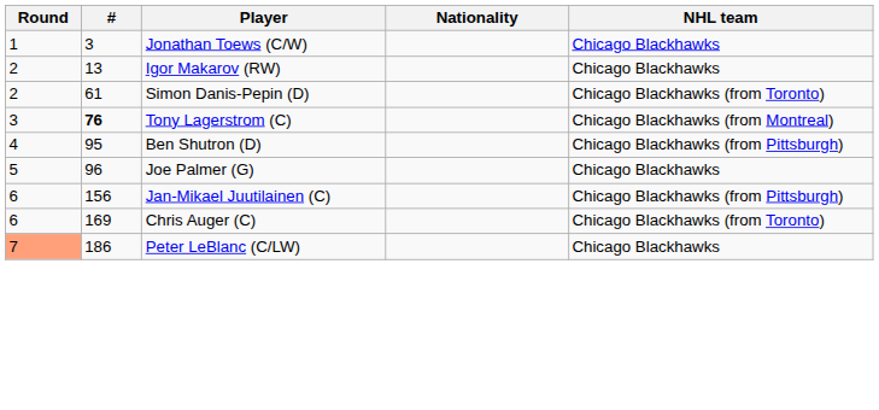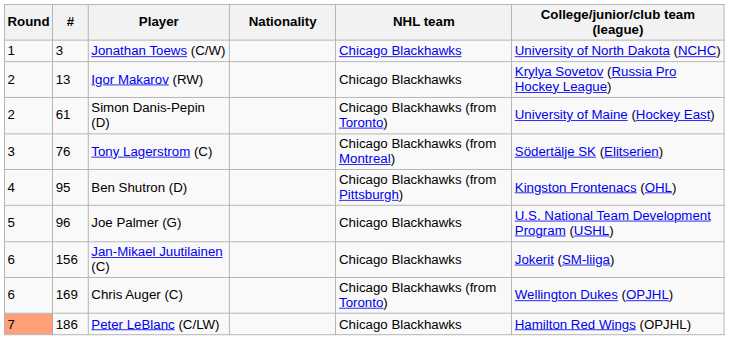+ column: College/junior/club team (league) | University of North Dakota (NCHC) | Krylya Sovetov (Russia Pro Hockey League) | University of Maine (Hockey East) | Södertälje SK (Elitserien) | Kingston Frontenacs (OHL) | U.S. National Team Development Program (USHL) | Jokerit (SM-liiga) | Wellington Dukes (OPJHL) | Hamilton Red Wings (OPJHL)
Tony Lagerstrom (C) | #: bold -> normal
Jan-Mikael Juutilainen (C) | NHL team: Chicago Blackhawks (from Pittsburgh) -> Chicago Blackhawks
